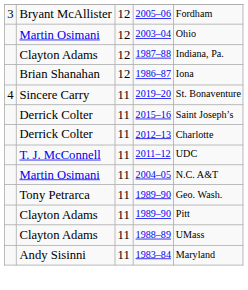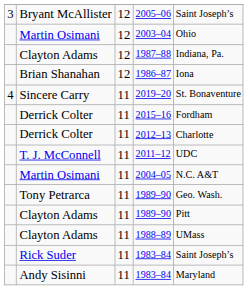2005–06 | column 5: Fordham -> Saint Joseph’s
2015–16 | column 5: Saint Joseph’s -> Fordham
+ row: Rick Suder | 11 | 1983–84 | Saint Joseph’s
